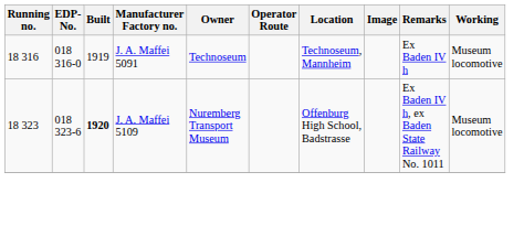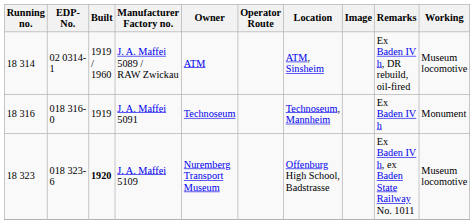+ row: 18 314 | 02 0314-1 | 1919 / 1960 | J. A. Maffei 5089 / RAW Zwickau | ATM | ATM, Sinsheim | Ex Baden IV h, DR rebuild, oil-fired | Museum locomotive
J. A. Maffei 5091 | Working: Museum locomotive -> Monument
